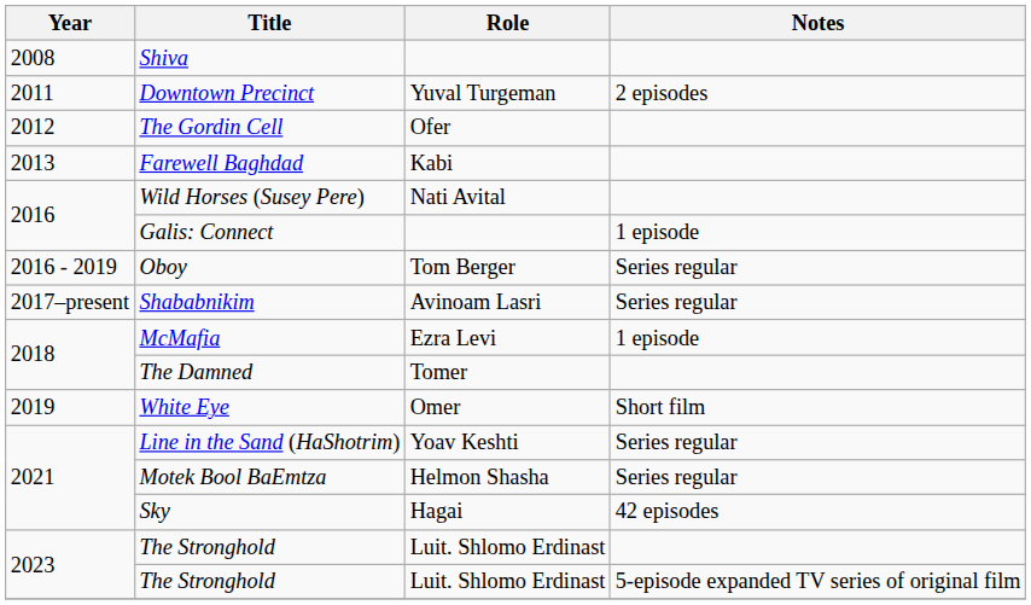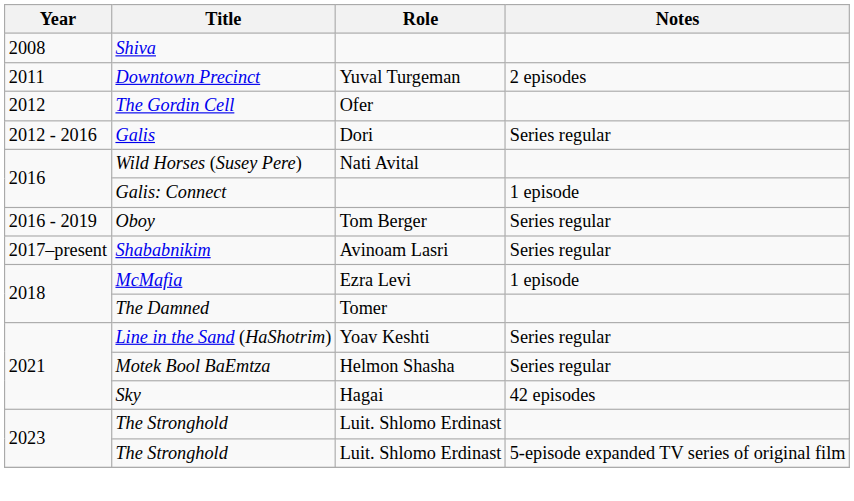+ row: 2012 - 2016 | Galis | Dori | Series regular
- row: 2013 | Farewell Baghdad | Kabi
- row: 2019 | White Eye | Omer | Short film
